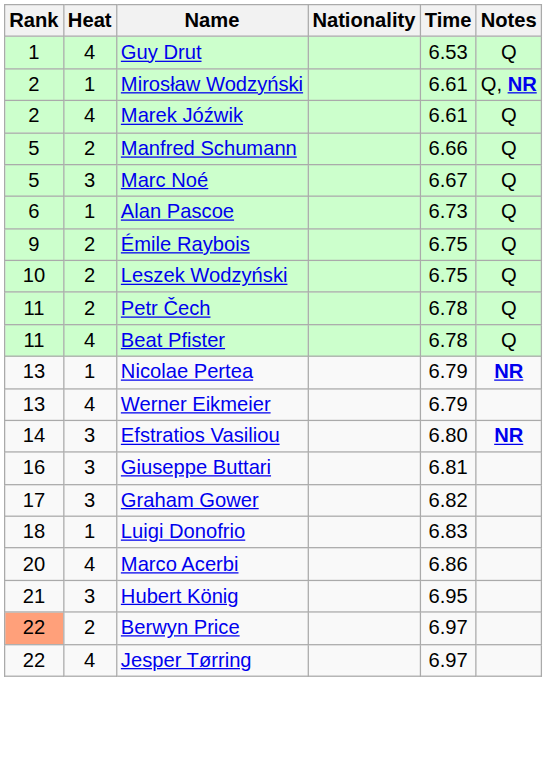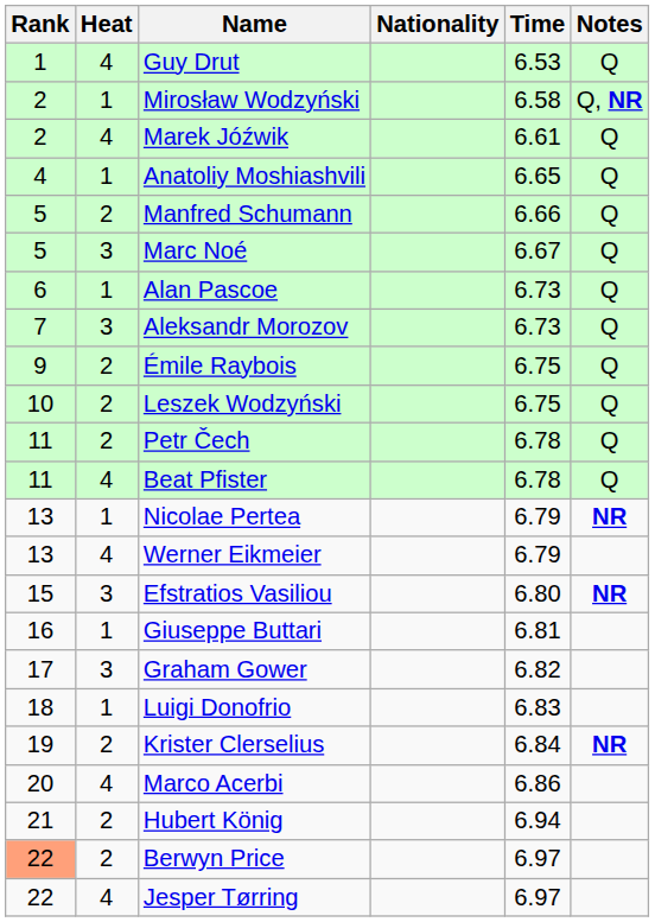Mirosław Wodzyński | Time: 6.61 -> 6.58
+ row: 4 | 1 | Anatoliy Moshiashvili | 6.65 | Q
+ row: 7 | 3 | Aleksandr Morozov | 6.73 | Q
Efstratios Vasiliou | Rank: 14 -> 15
Giuseppe Buttari | Heat: 3 -> 1
+ row: 19 | 2 | Krister Clerselius | 6.84 | NR
Hubert König | Heat: 3 -> 2
Hubert König | Time: 6.95 -> 6.94
